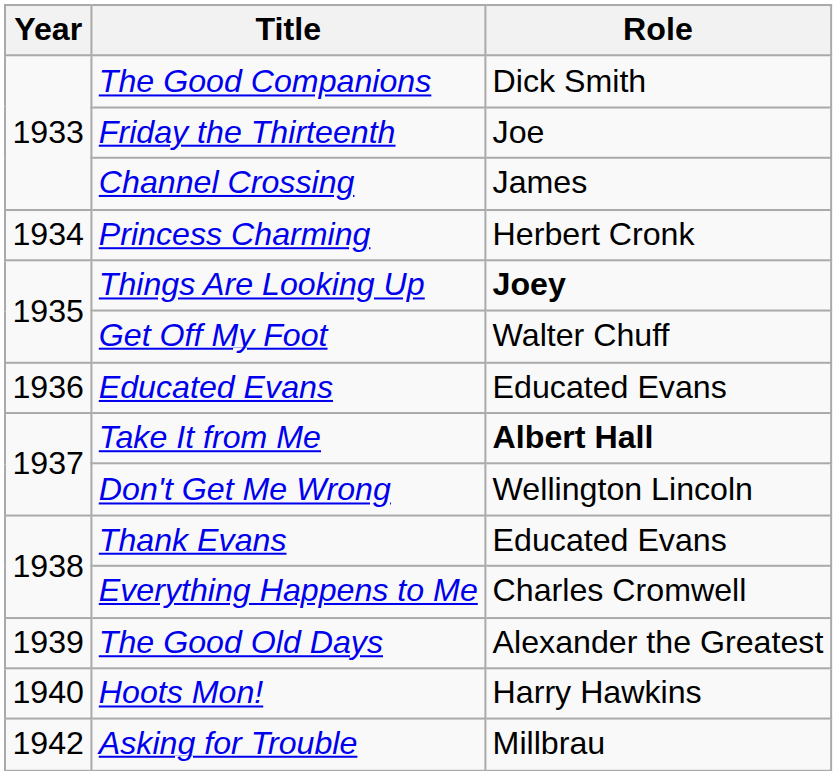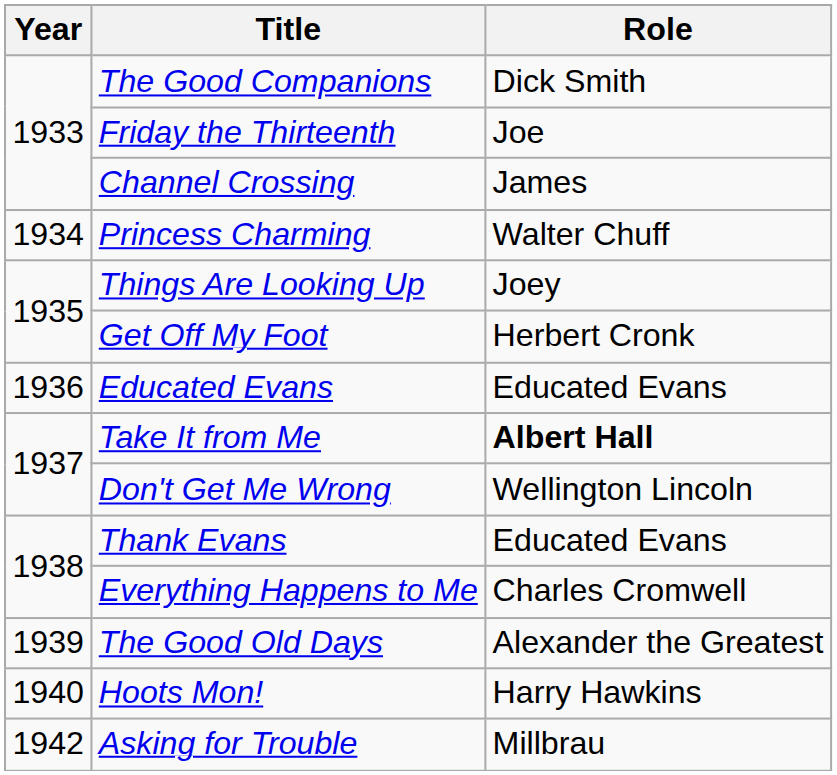Princess Charming | Role: Herbert Cronk -> Walter Chuff
Things Are Looking Up | Role: bold -> normal
Get Off My Foot | Role: Walter Chuff -> Herbert Cronk
